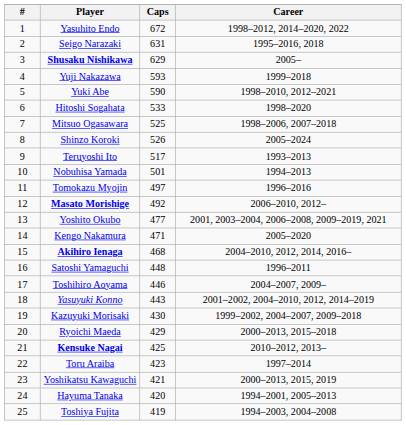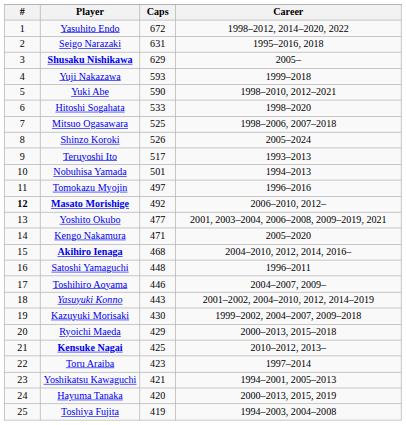Masato Morishige | #: normal -> bold
Yoshikatsu Kawaguchi | Career: 2000–2013, 2015, 2019 -> 1994–2001, 2005–2013
Hayuma Tanaka | Career: 1994–2001, 2005–2013 -> 2000–2013, 2015, 2019
